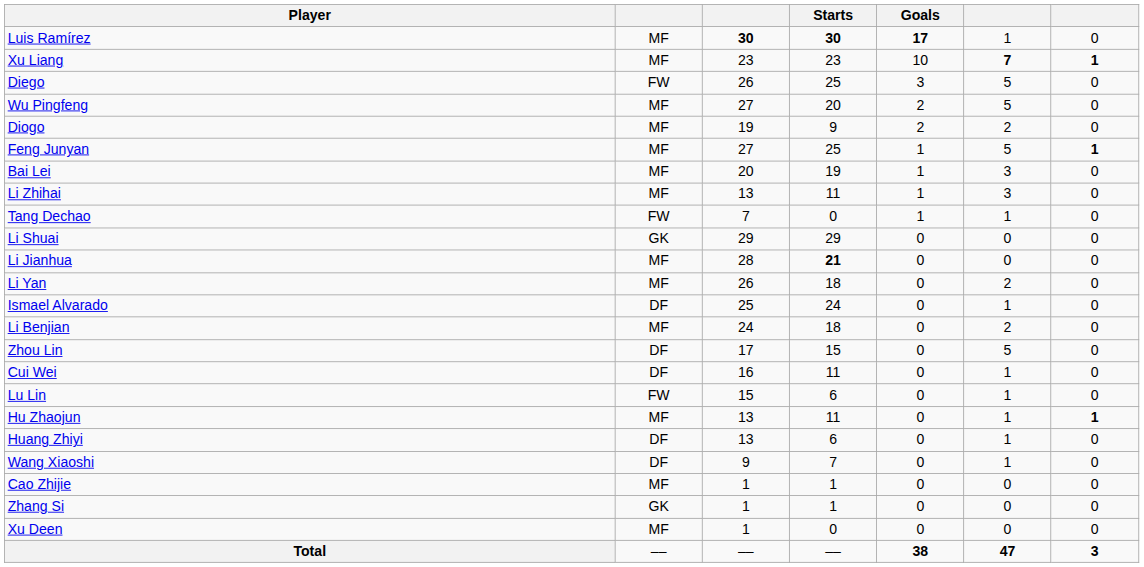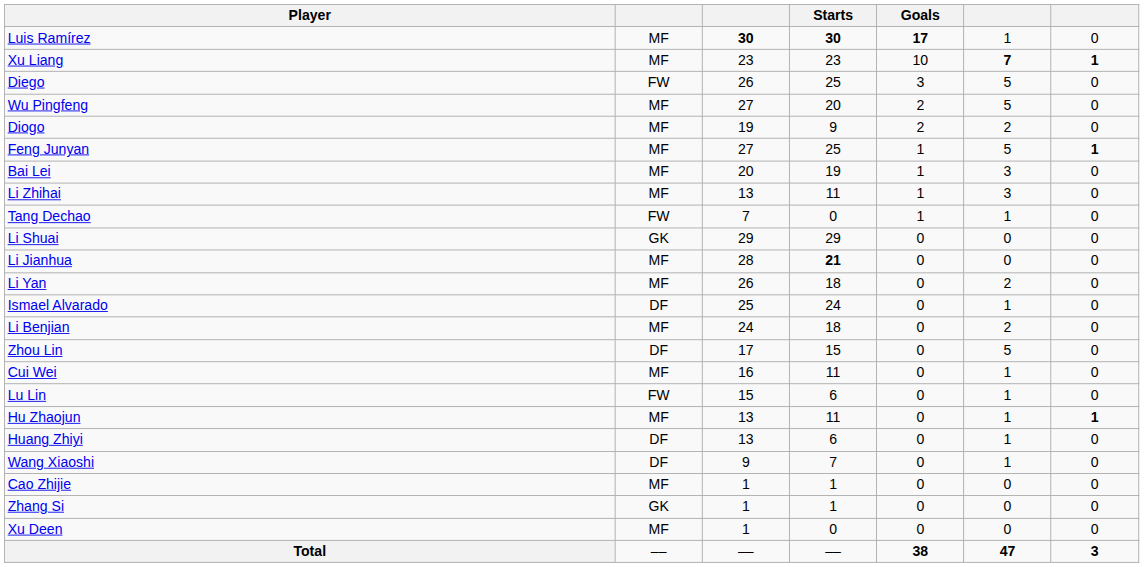Cui Wei | column 2: DF -> MF
